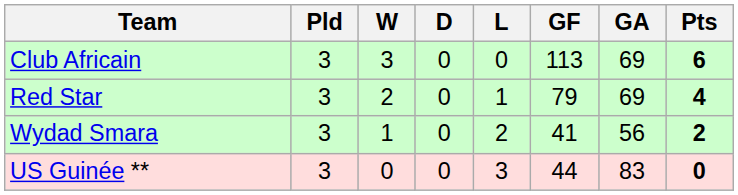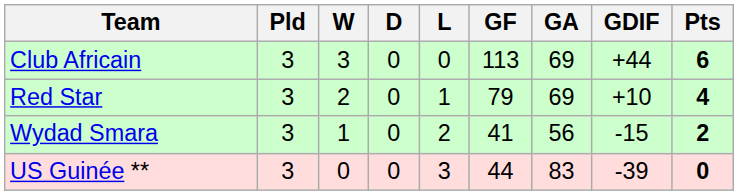+ column: GDIF | +44 | +10 | -15 | -39
